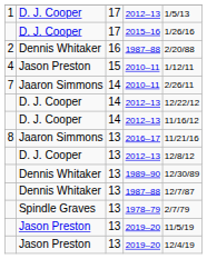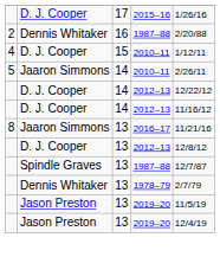- row: 1 | D. J. Cooper | 17 | 2012–13 | 1/5/13
15 / 2010–11 | column 2: Jason Preston -> D. J. Cooper
14 / 2010–11 | column 1: 7 -> 5
- row: Dennis Whitaker | 13 | 1989–90 | 12/30/89
13 / 1987–88 | column 2: Dennis Whitaker -> Spindle Graves
1978–79 | column 2: Spindle Graves -> Dennis Whitaker
